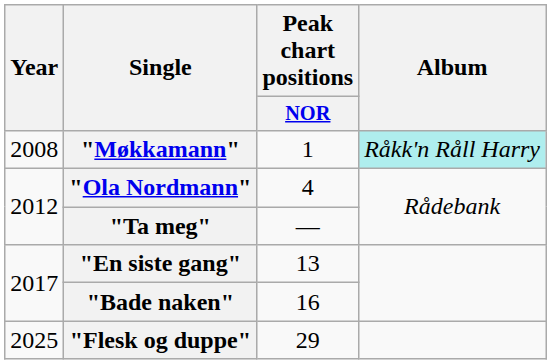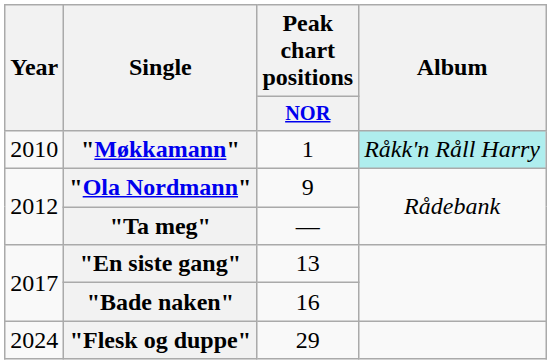"Møkkamann" | Year: 2008 -> 2010
"Ola Nordmann" | Peak chart positions / NOR: 4 -> 9
"Flesk og duppe" | Year: 2025 -> 2024
